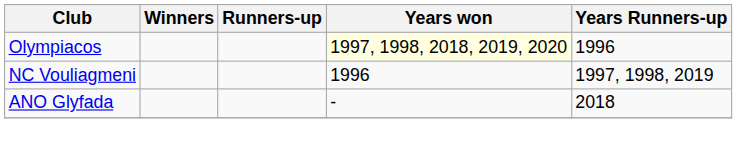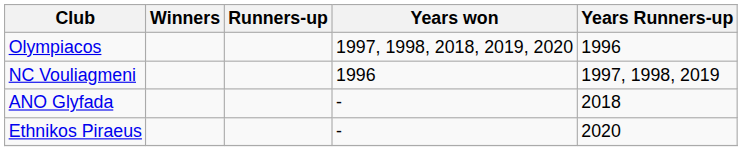Olympiacos | Years won: lightyellow background -> no background
+ row: Ethnikos Piraeus | - | 2020
